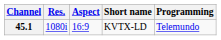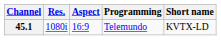columns swapped: Short name <-> Programming
